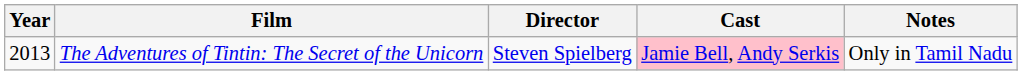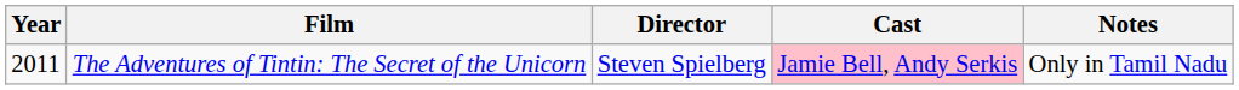The Adventures of Tintin: The Secret of the Unicorn | Year: 2013 -> 2011
